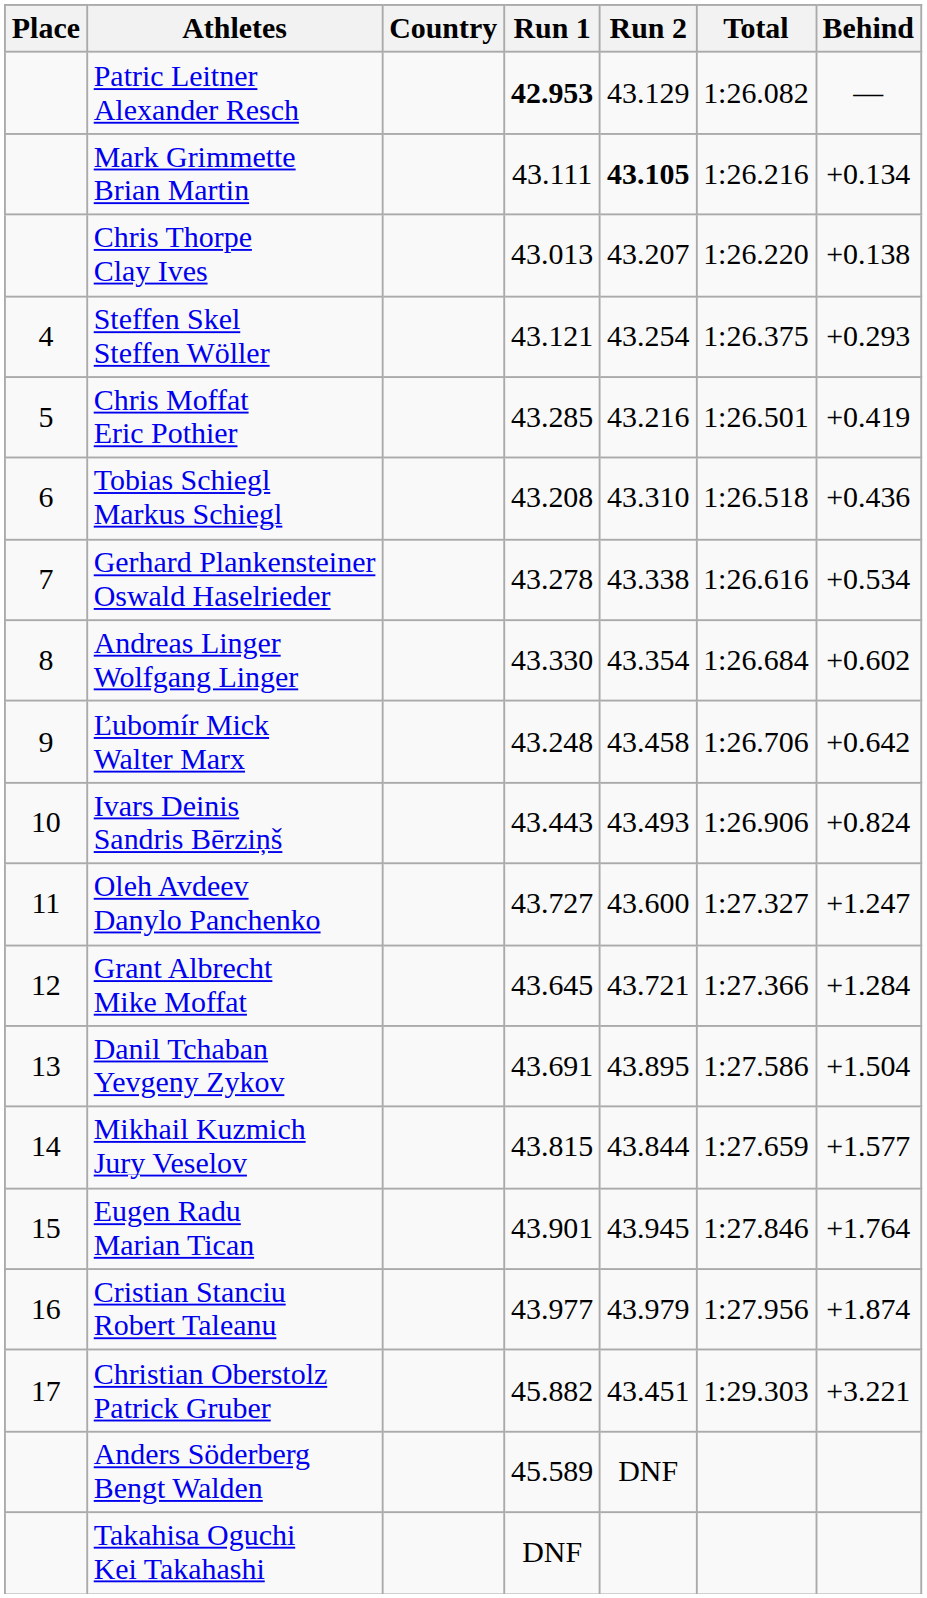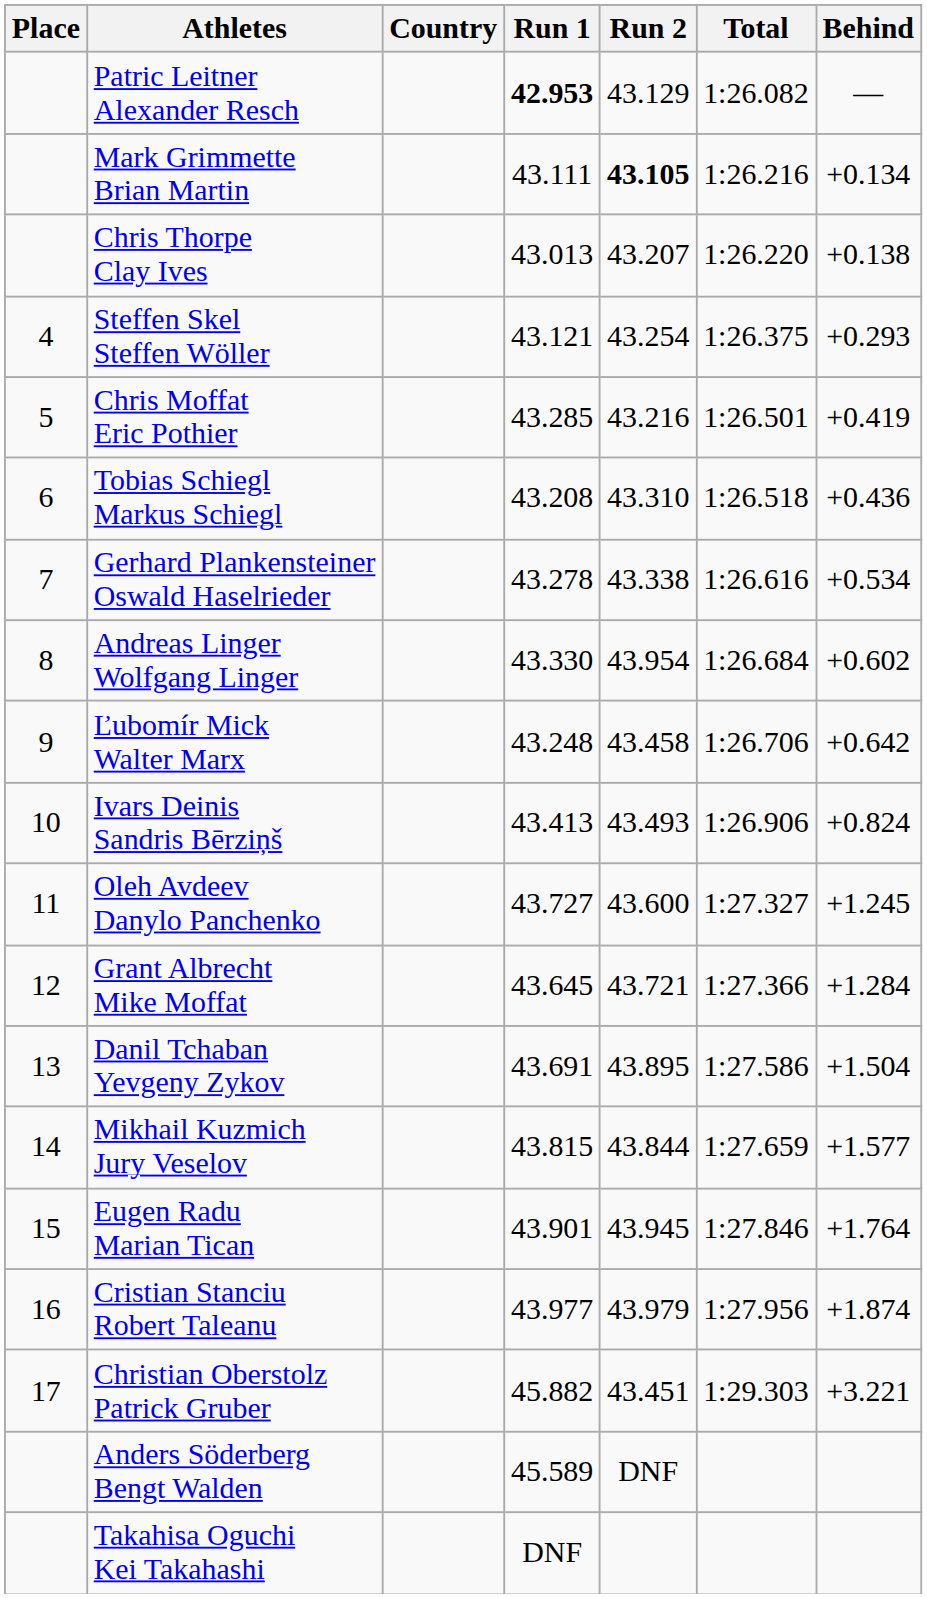Andreas Linger Wolfgang Linger | Run 2: 43.354 -> 43.954
Ivars Deinis Sandris Bērziņš | Run 1: 43.443 -> 43.413
Oleh Avdeev Danylo Panchenko | Behind: +1.247 -> +1.245
